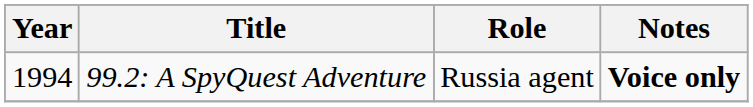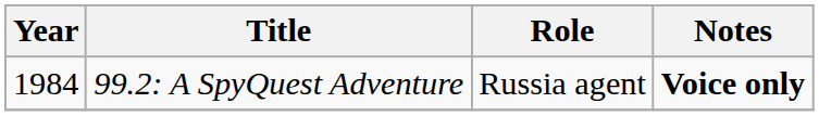99.2: A SpyQuest Adventure | Year: 1994 -> 1984
